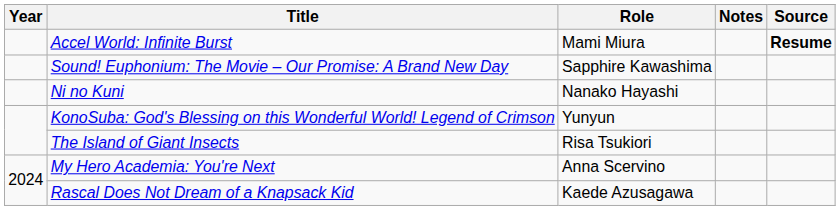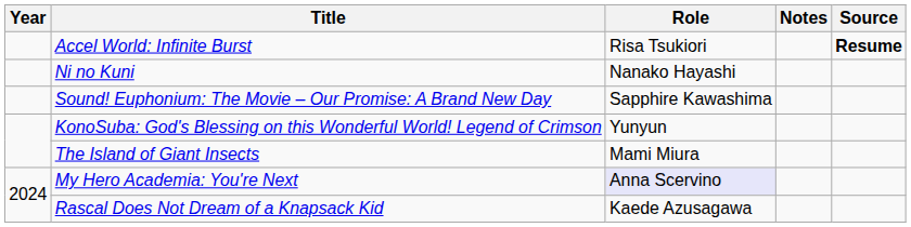Accel World: Infinite Burst | Role: Mami Miura -> Risa Tsukiori
rows swapped: Sound! Euphonium: The Movie – Our Promise: A Brand New Day <-> Ni no Kuni
The Island of Giant Insects | Role: Risa Tsukiori -> Mami Miura
My Hero Academia: You're Next | Role: no background -> lavender background
